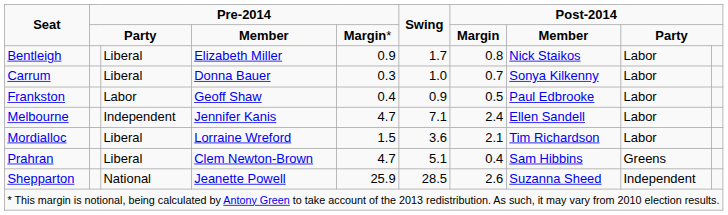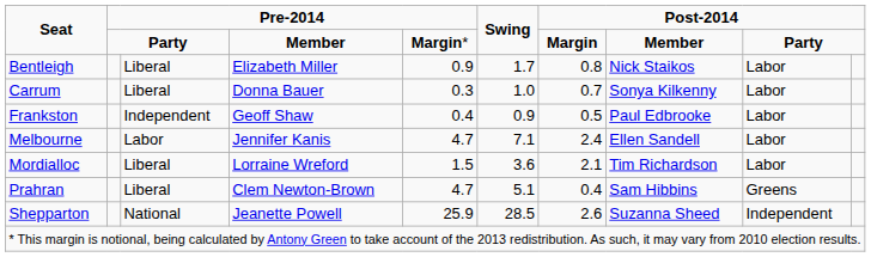Frankston | column 3: Labor -> Independent
Melbourne | column 3: Independent -> Labor
